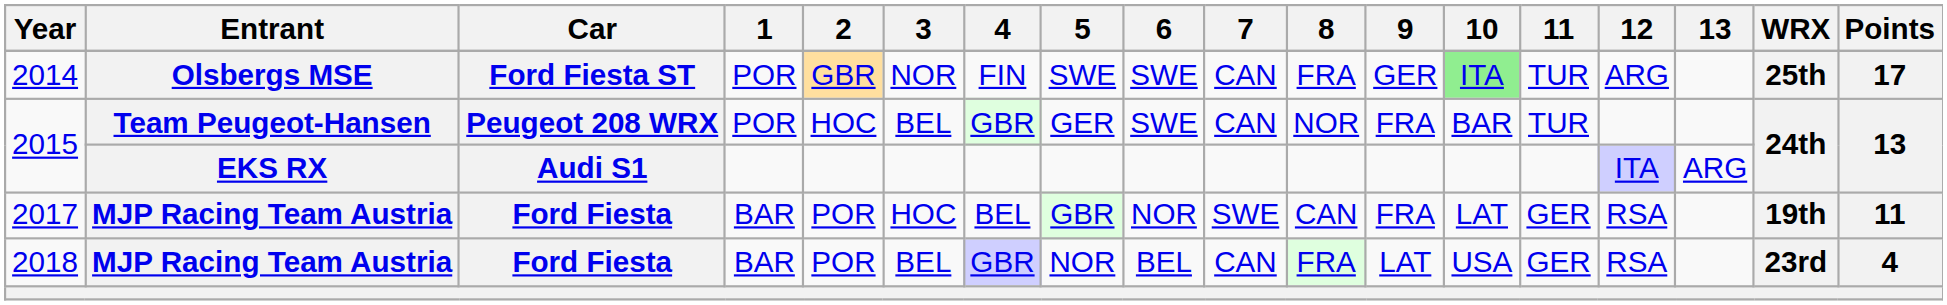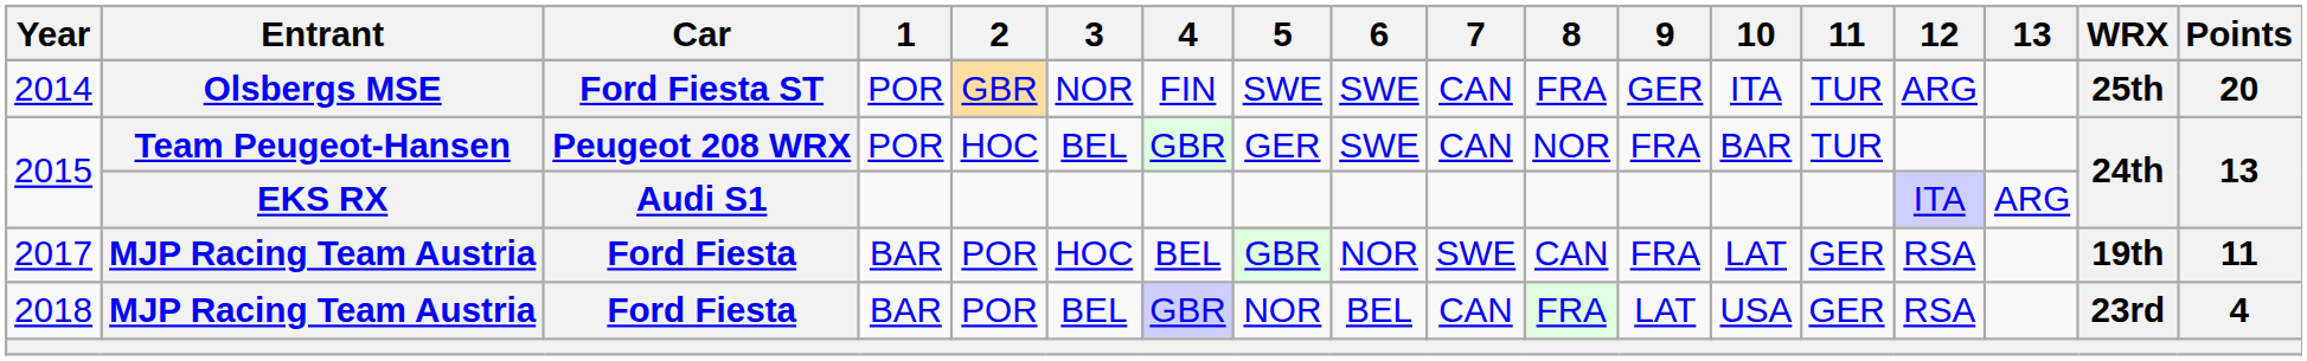2014 | 10: lightgreen background -> no background
2014 | Points: 17 -> 20
